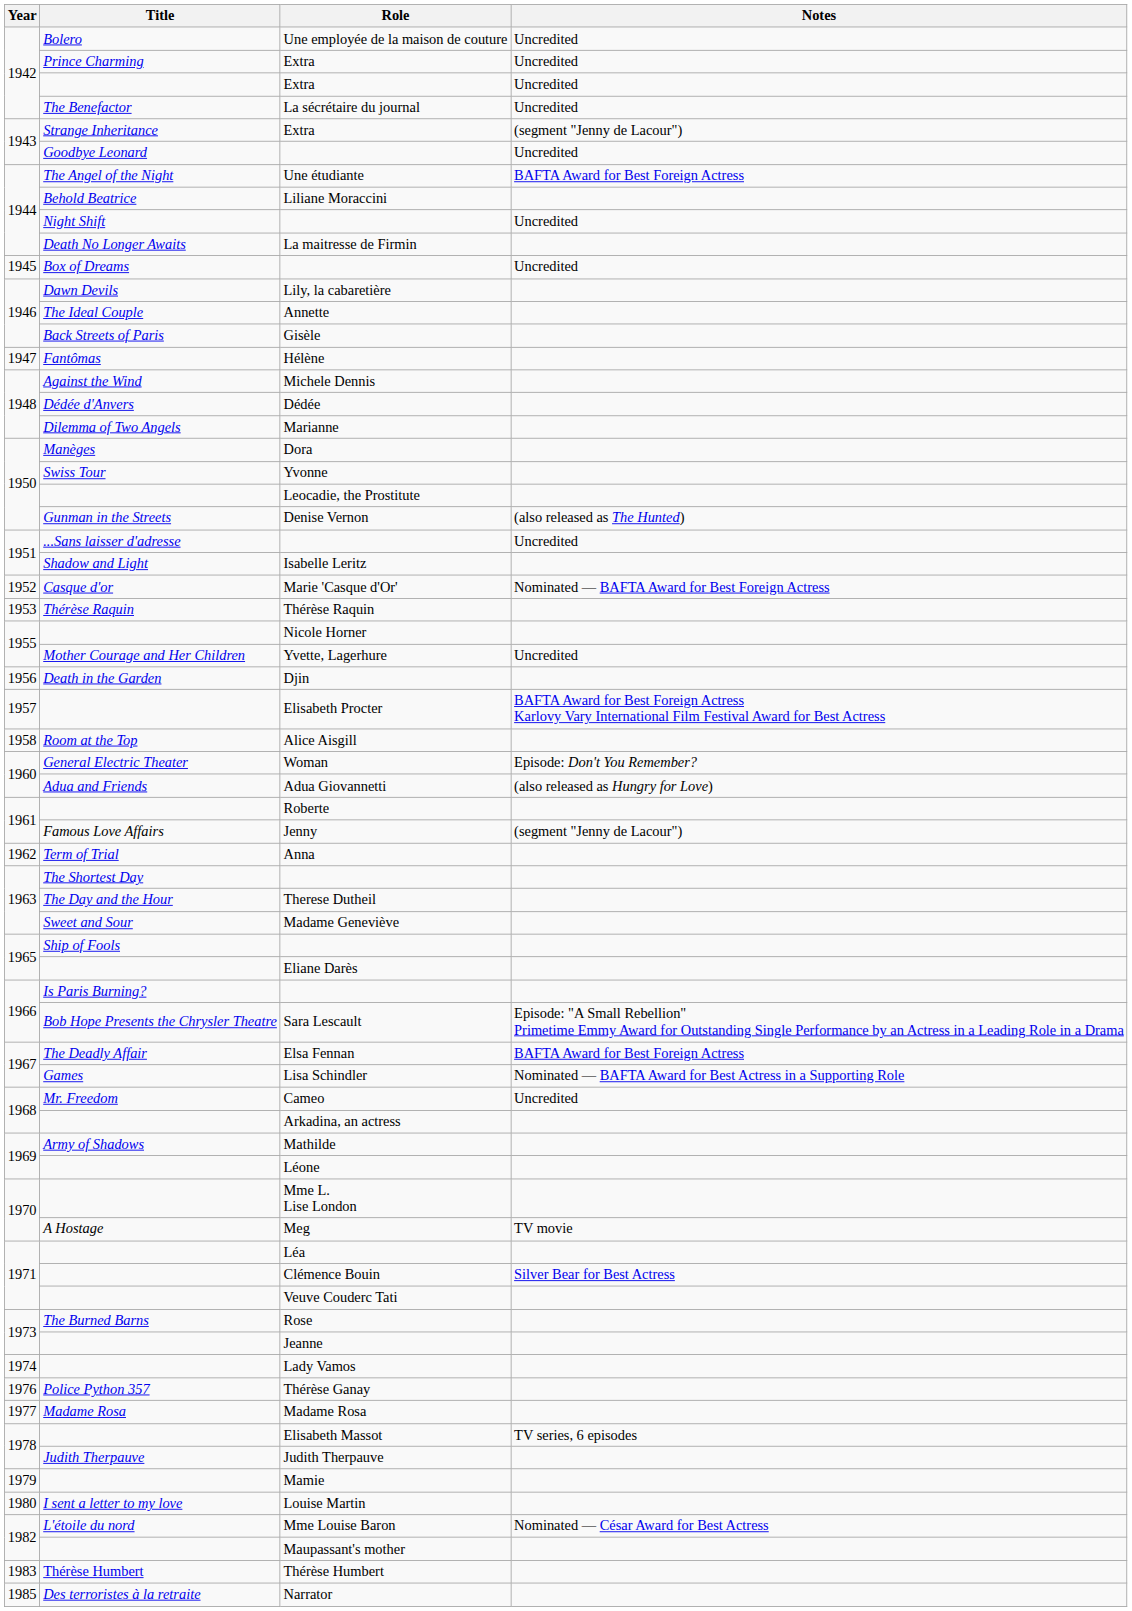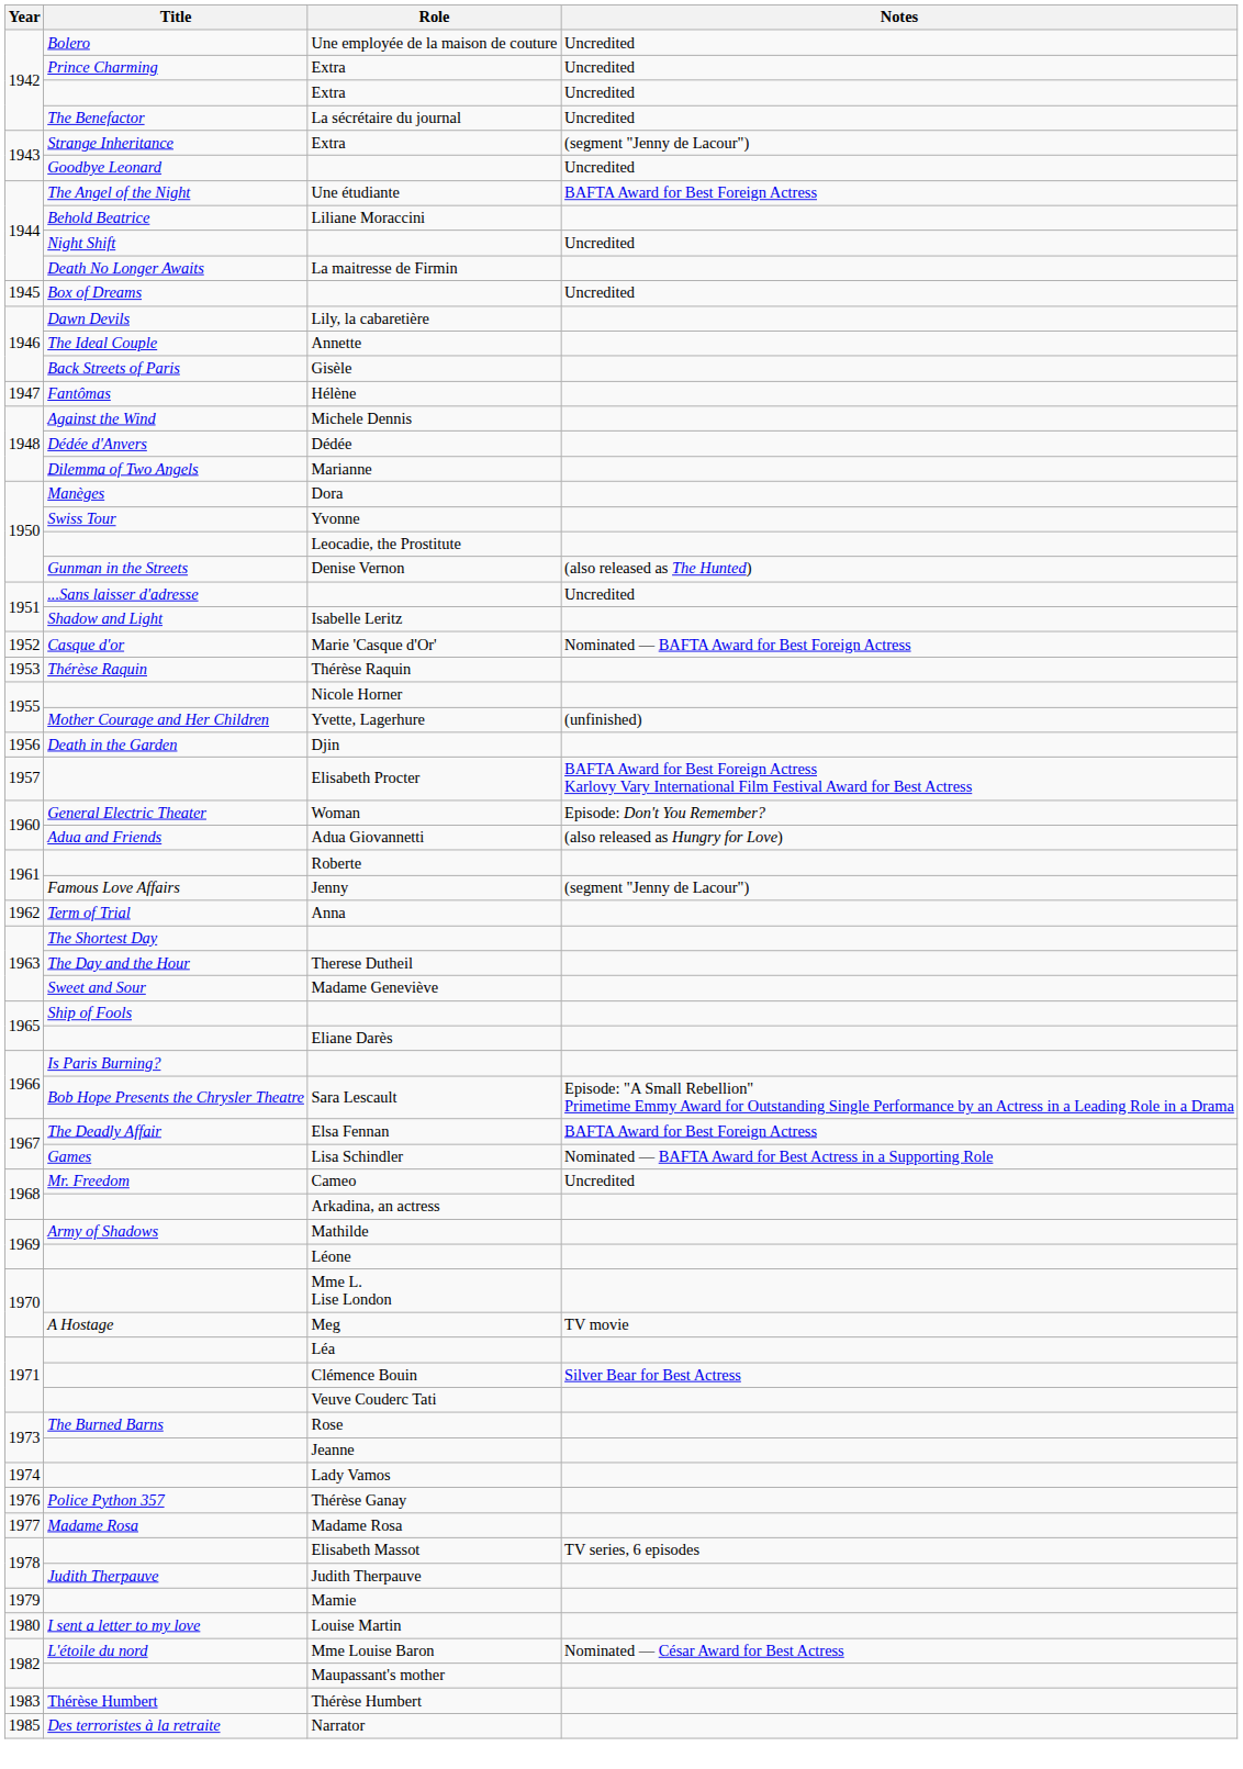Yvette, Lagerhure | Notes: Uncredited -> (unfinished)
- row: 1958 | Room at the Top | Alice Aisgill
